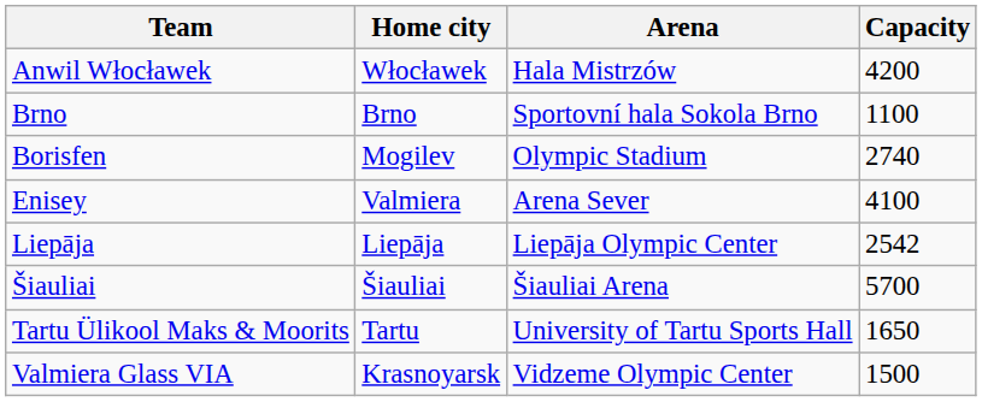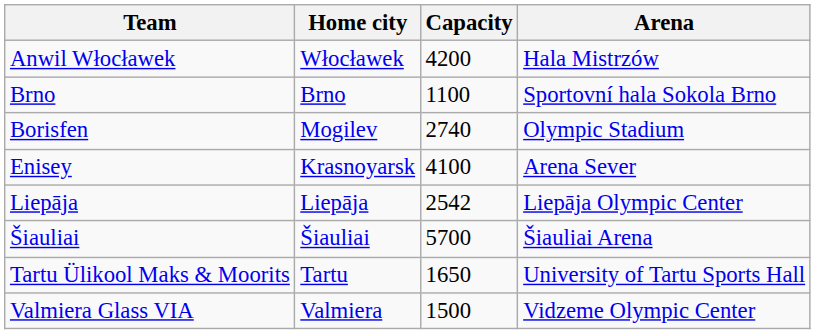columns swapped: Arena <-> Capacity
Enisey | Home city: Valmiera -> Krasnoyarsk
Valmiera Glass VIA | Home city: Krasnoyarsk -> Valmiera
